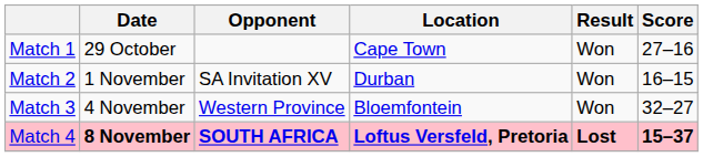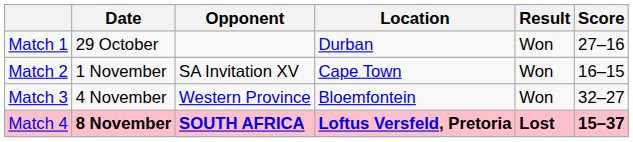Match 1 | Location: Cape Town -> Durban
Match 2 | Location: Durban -> Cape Town
